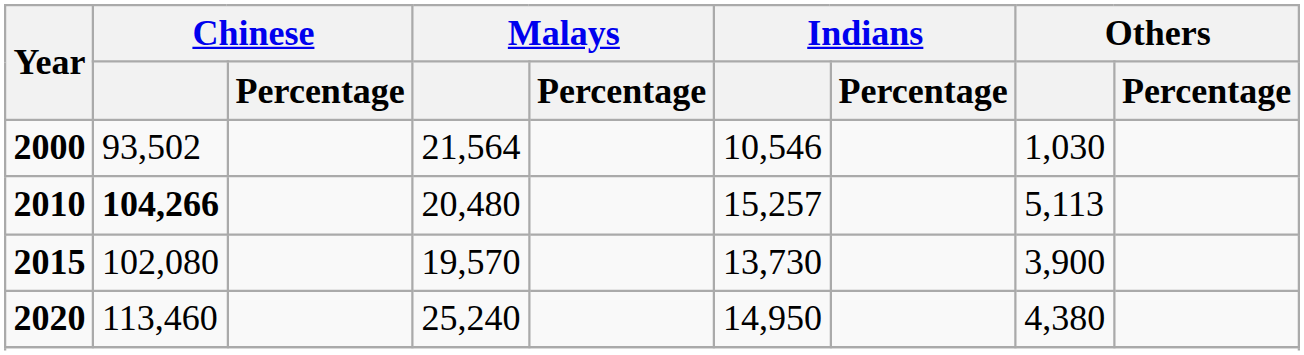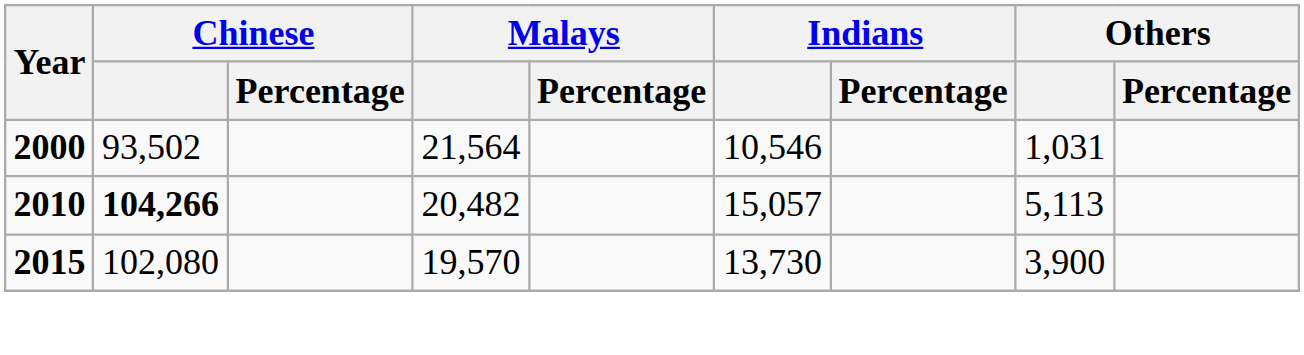2000 | Others: 1,030 -> 1,031
2010 | Malays: 20,480 -> 20,482
2010 | Indians: 15,257 -> 15,057
- row: 2020 | 113,460 | 25,240 | 14,950 | 4,380
